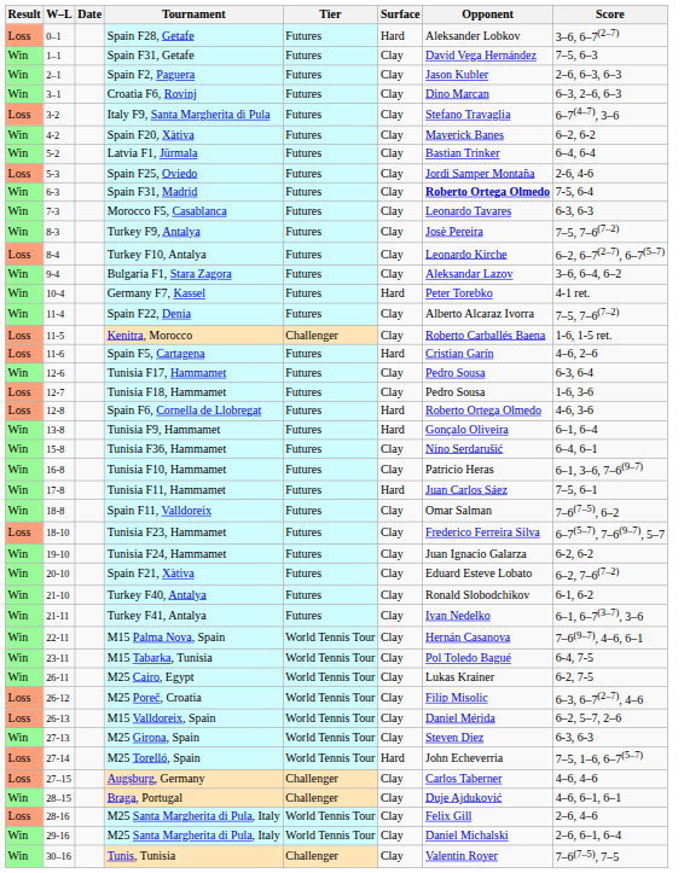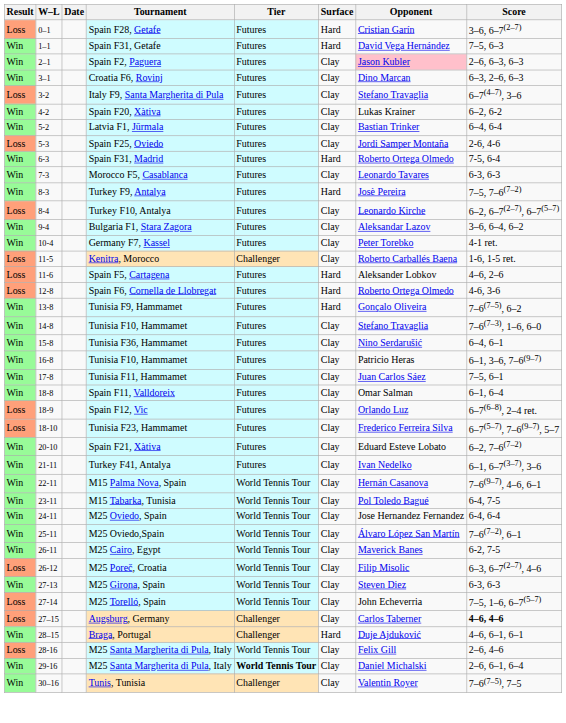Spain F28, Getafe | Opponent: Aleksander Lobkov -> Cristian Garín
Spain F31, Getafe | Surface: Clay -> Hard
Spain F2, Paguera | Opponent: no background -> pink background
Spain F20, Xàtiva | Opponent: Maverick Banes -> Lukas Krainer
Spain F31, Madrid | Surface: Clay -> Hard
Spain F31, Madrid | Opponent: bold -> normal
Turkey F9, Antalya | Surface: Clay -> Hard
Germany F7, Kassel | Surface: Hard -> Clay
- row: Win | 11-4 | Spain F22, Denia | Futures | Clay | Alberto Alcaraz Ivorra | 7–5, 7–6(7–2)
Spain F5, Cartagena | Opponent: Cristian Garín -> Aleksander Lobkov
- row: Win | 12-6 | Tunisia F17, Hammamet | Futures | Clay | Pedro Sousa | 6-3, 6-4
- row: Loss | 12-7 | Tunisia F18, Hammamet | Futures | Clay | Pedro Sousa | 1-6, 3-6
Tunisia F9, Hammamet | Score: 6–1, 6–4 -> 7–6(7–5), 6–2
+ row: Win | 14-8 | Tunisia F10, Hammamet | Futures | Clay | Stefano Travaglia | 7–6(7–3), 1–6, 6–0
Tunisia F11, Hammamet | Surface: Hard -> Clay
Spain F11, Valldoreix | Score: 7–6(7–5), 6–2 -> 6–1, 6–4
+ row: Loss | 18-9 | Spain F12, Vic | Futures | Clay | Orlando Luz | 6–7(6–8), 2–4 ret.
- row: Win | 19-10 | Tunisia F24, Hammamet | Futures | Clay | Juan Ignacio Galarza | 6-2, 6-2
- row: Win | 21-10 | Turkey F40, Antalya | Futures | Clay | Ronald Slobodchikov | 6-1, 6-2
+ row: Win | 24-11 | M25 Oviedo, Spain | World Tennis Tour | Clay | Jose Hernandez Fernandez | 6-4, 6-4
+ row: Win | 25-11 | M25 Oviedo,Spain | World Tennis Tour | Clay | Álvaro López San Martín | 7–6(7–2), 6–1
M25 Cairo, Egypt | Opponent: Lukas Krainer -> Maverick Banes
- row: Loss | 26-13 | M15 Valldoreix, Spain | World Tennis Tour | Clay | Daniel Mérida | 6–2, 5–7, 2–6
M25 Torelló, Spain | Surface: Hard -> Clay
Augsburg, Germany | Score: normal -> bold
Braga, Portugal | Surface: Clay -> Hard
29-16 / M25 Santa Margherita di Pula, Italy | Tier: normal -> bold
